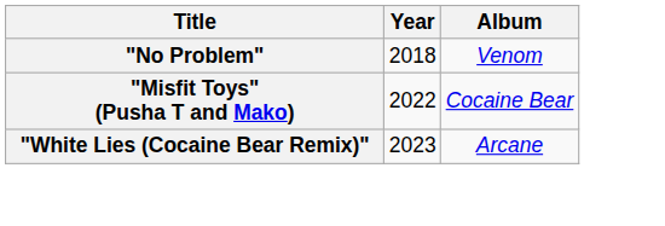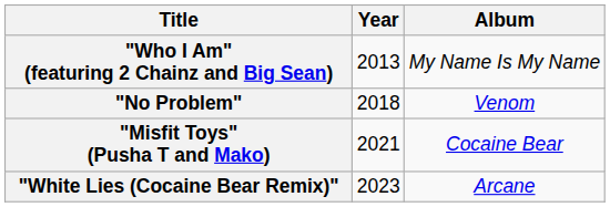+ row: "Who I Am" (featuring 2 Chainz and Big Sean) | 2013 | My Name Is My Name
"Misfit Toys" (Pusha T and Mako) | Year: 2022 -> 2021
